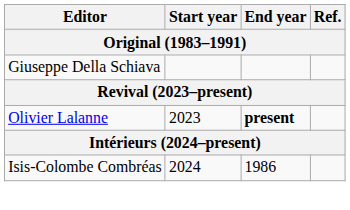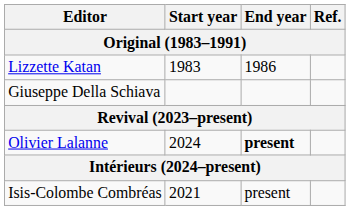+ row: Lizzette Katan | 1983 | 1986
Olivier Lalanne | Start year: 2023 -> 2024
Isis-Colombe Combréas | Start year: 2024 -> 2021
Isis-Colombe Combréas | End year: 1986 -> present
